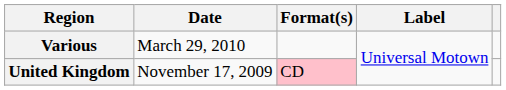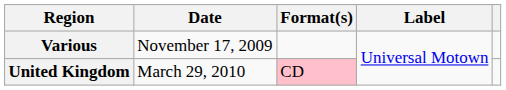Various | Date: March 29, 2010 -> November 17, 2009
United Kingdom | Date: November 17, 2009 -> March 29, 2010
